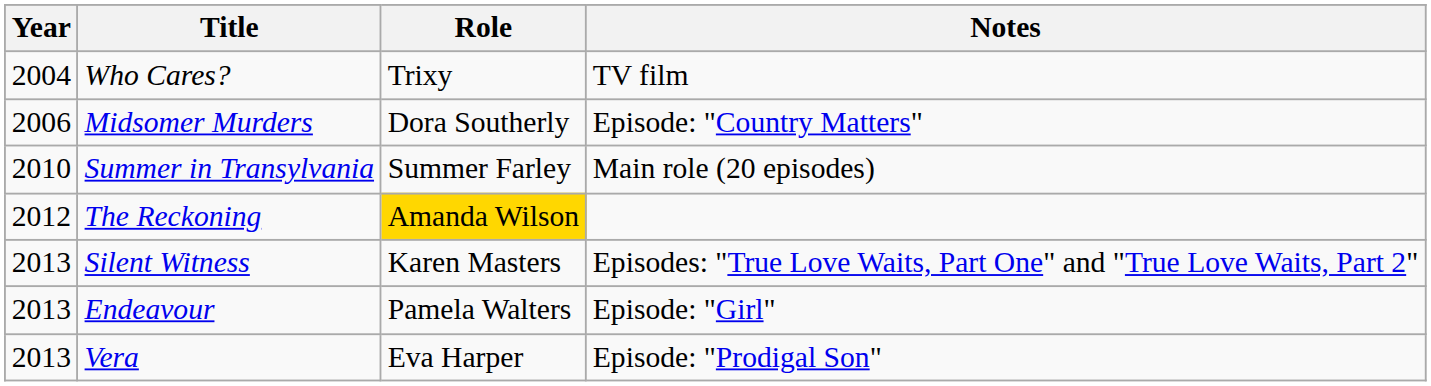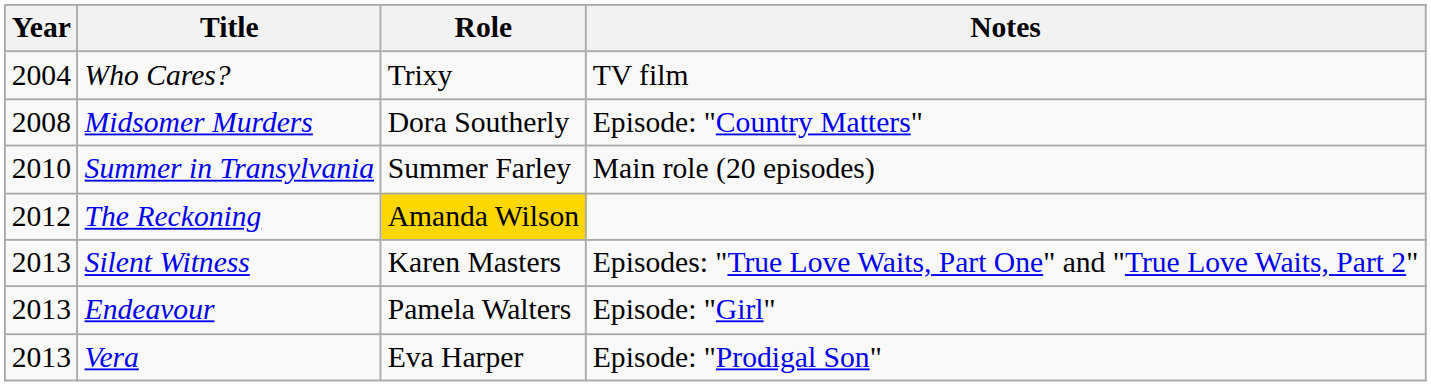Midsomer Murders | Year: 2006 -> 2008
